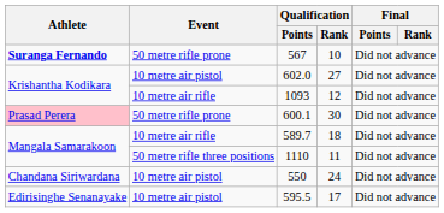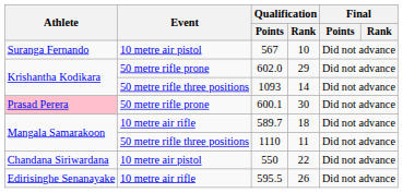567 | Athlete: bold -> normal
567 | Event: 50 metre rifle prone -> 10 metre air pistol
602.0 | Event: 10 metre air pistol -> 50 metre rifle prone
602.0 | Qualification / Rank: 27 -> 29
1093 | Event: 10 metre air rifle -> 50 metre rifle three positions
1093 | Qualification / Rank: 12 -> 14
550 | Qualification / Rank: 24 -> 22
595.5 | Event: 10 metre air pistol -> 10 metre air rifle
595.5 | Qualification / Rank: 17 -> 26
